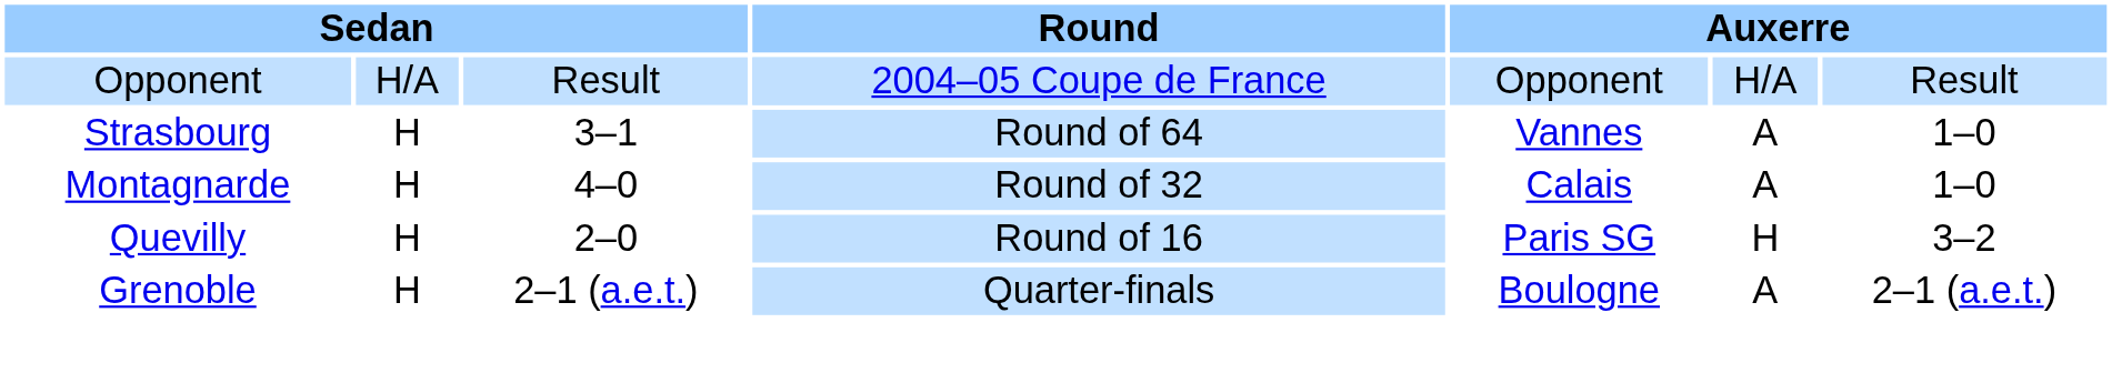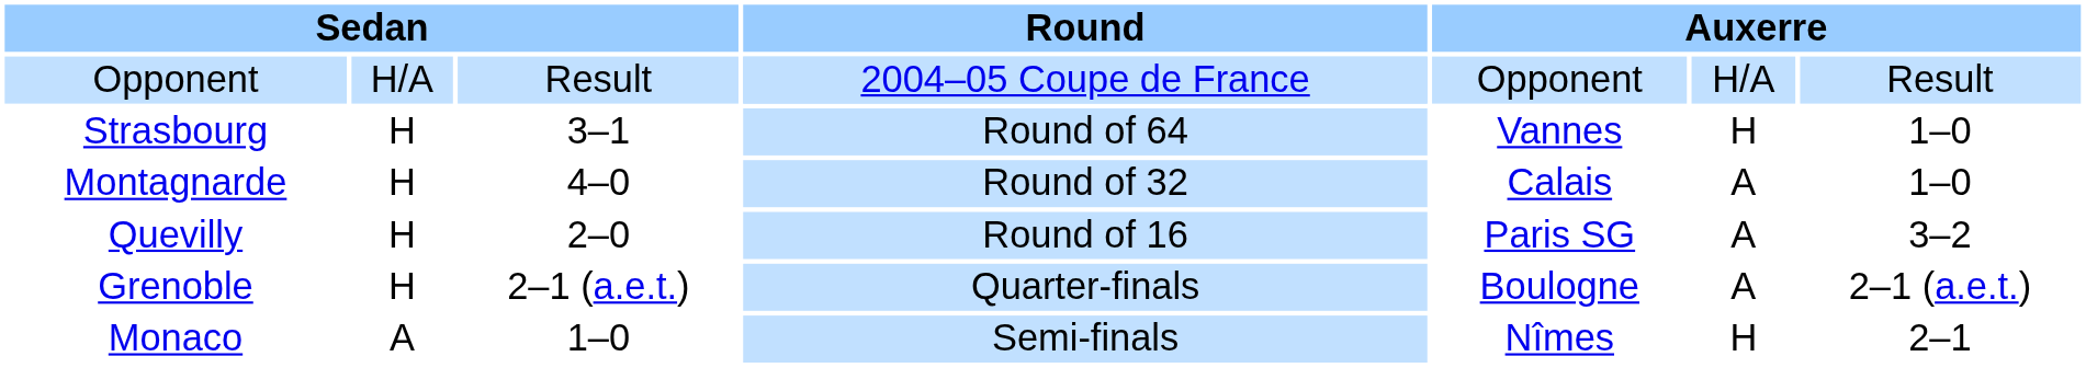Strasbourg | column 6: A -> H
Quevilly | column 6: H -> A
+ row: Monaco | A | 1–0 | Semi-finals | Nîmes | H | 2–1
